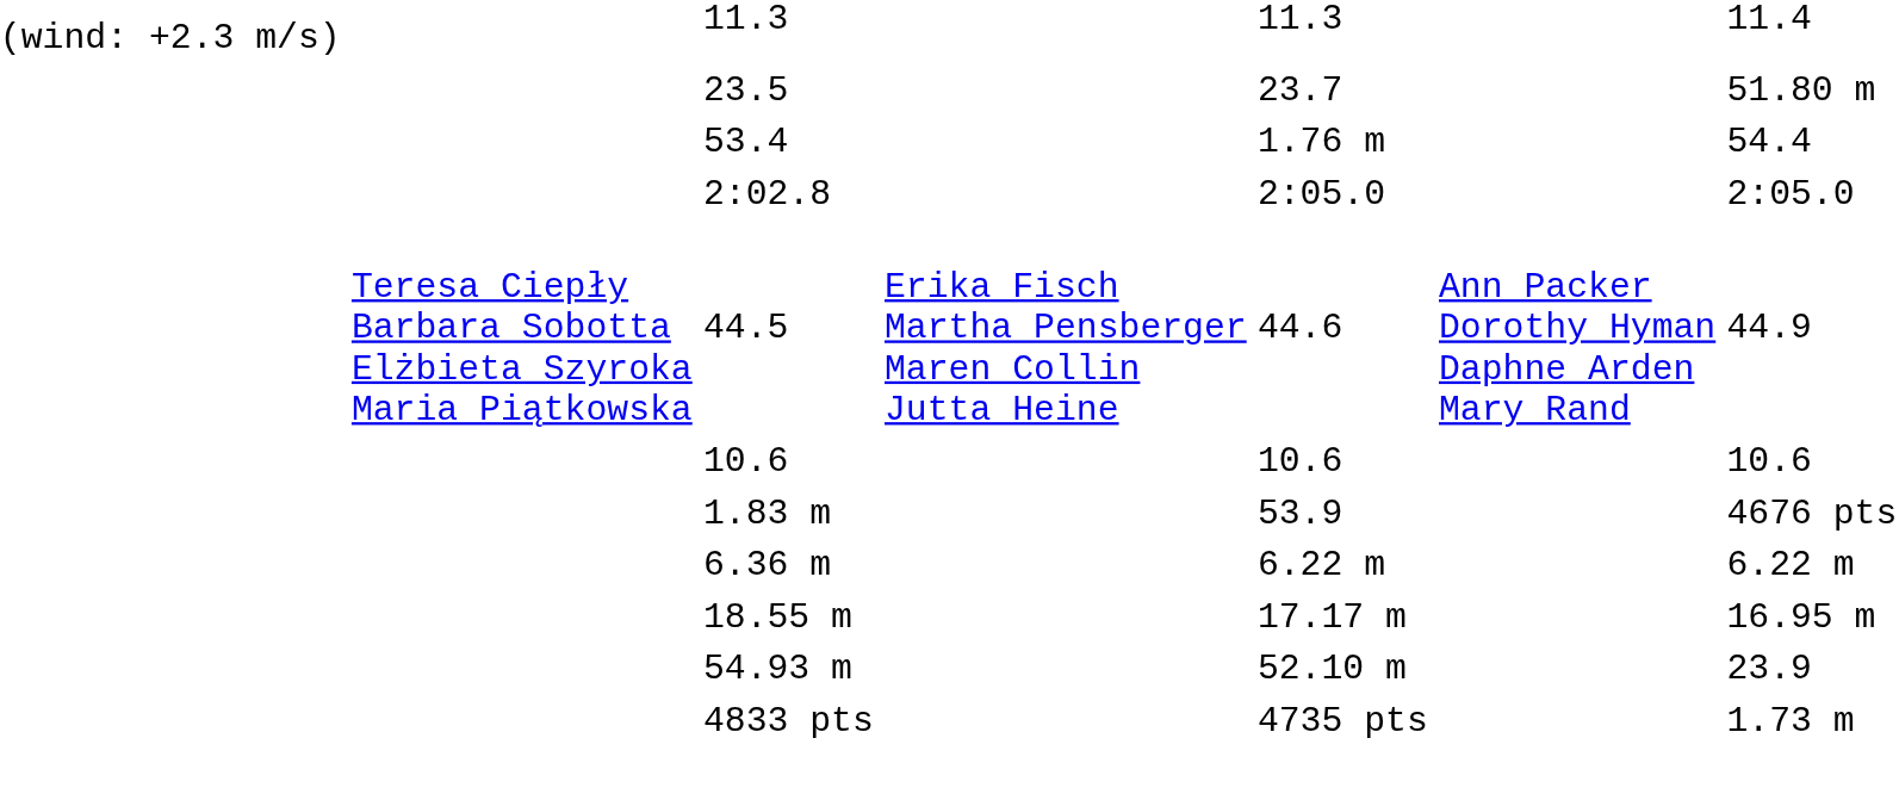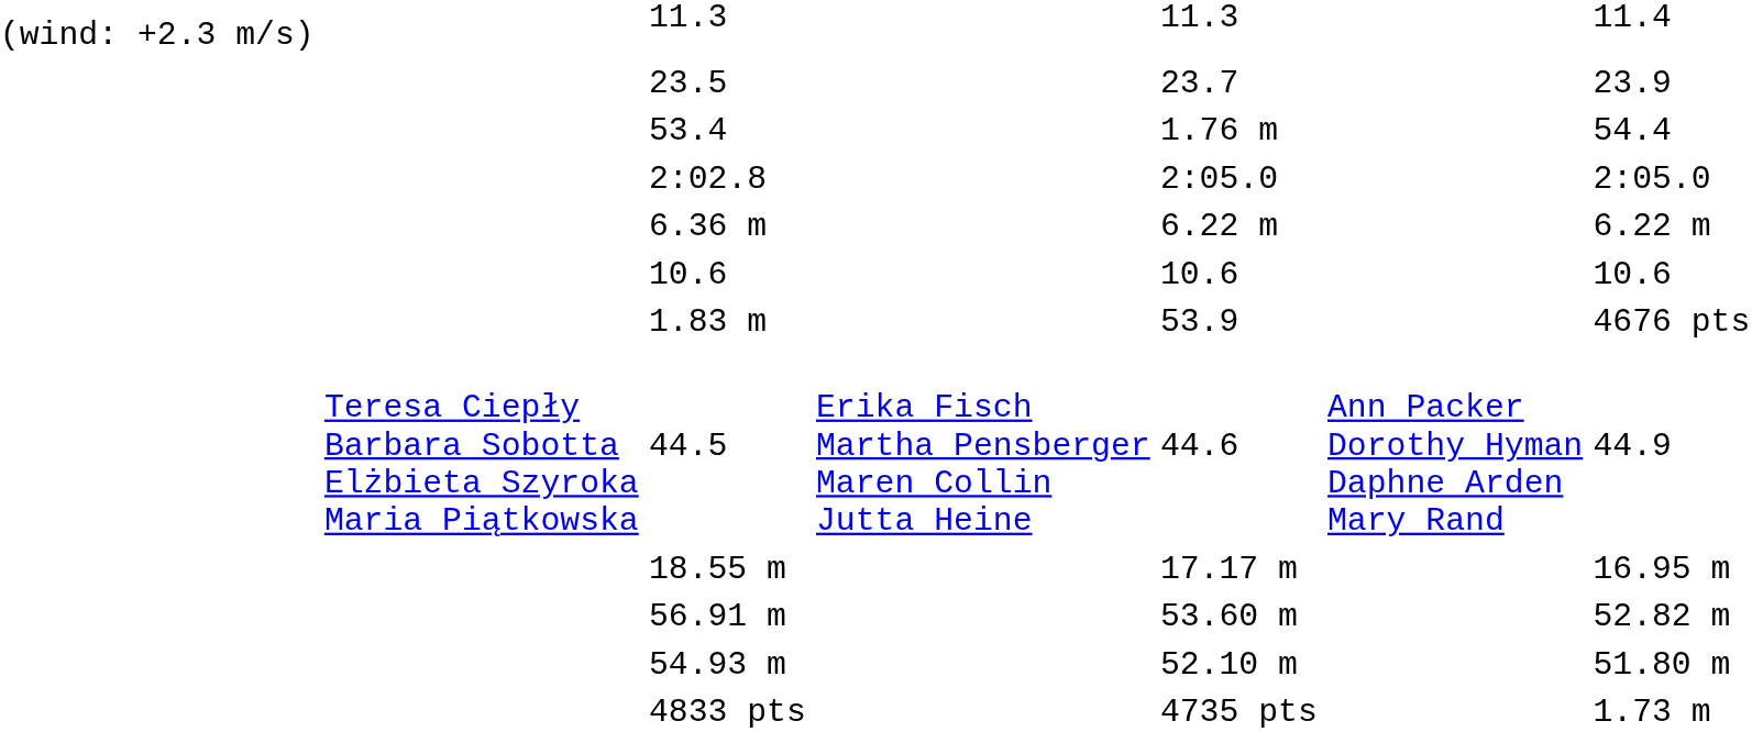23.5 | column 7: 51.80 m -> 23.9
rows swapped: 44.5 <-> 6.36 m
+ row: 56.91 m | 53.60 m | 52.82 m
54.93 m | column 7: 23.9 -> 51.80 m
